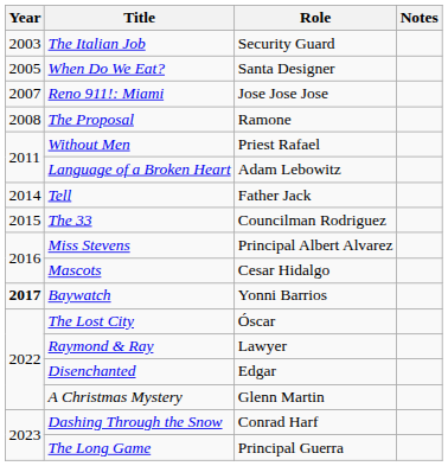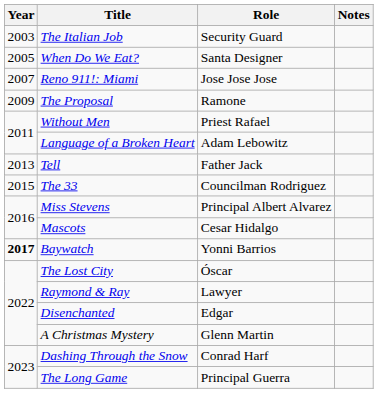The Proposal | Year: 2008 -> 2009
Tell | Year: 2014 -> 2013
